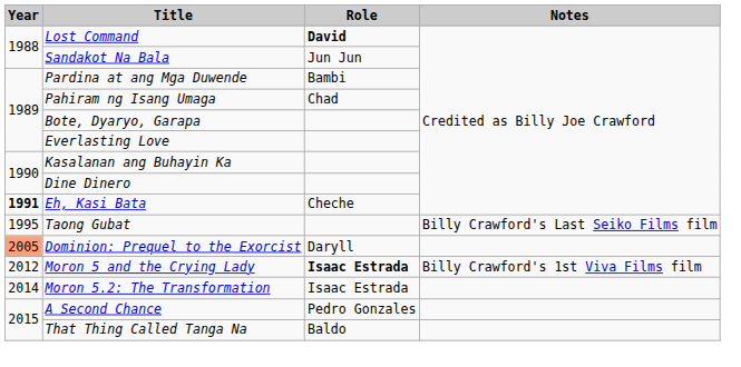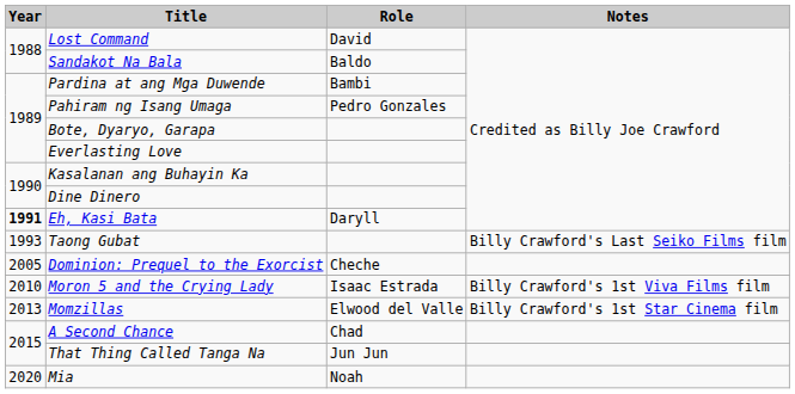Lost Command | Role: bold -> normal
Sandakot Na Bala | Role: Jun Jun -> Baldo
Pahiram ng Isang Umaga | Role: Chad -> Pedro Gonzales
Eh, Kasi Bata | Role: Cheche -> Daryll
Taong Gubat | Year: 1995 -> 1993
Dominion: Prequel to the Exorcist | Year: lightsalmon background -> no background
Dominion: Prequel to the Exorcist | Role: Daryll -> Cheche
Moron 5 and the Crying Lady | Year: 2012 -> 2010
Moron 5 and the Crying Lady | Role: bold -> normal
+ row: 2013 | Momzillas | Elwood del Valle | Billy Crawford's 1st Star Cinema film
- row: 2014 | Moron 5.2: The Transformation | Isaac Estrada
A Second Chance | Role: Pedro Gonzales -> Chad
That Thing Called Tanga Na | Role: Baldo -> Jun Jun
+ row: 2020 | Mia | Noah
